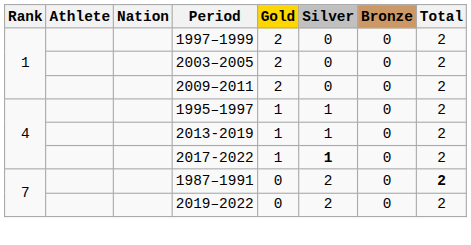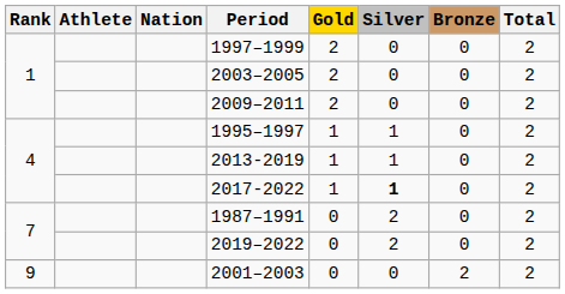1987–1991 | Total: bold -> normal
+ row: 9 | 2001–2003 | 0 | 0 | 2 | 2
